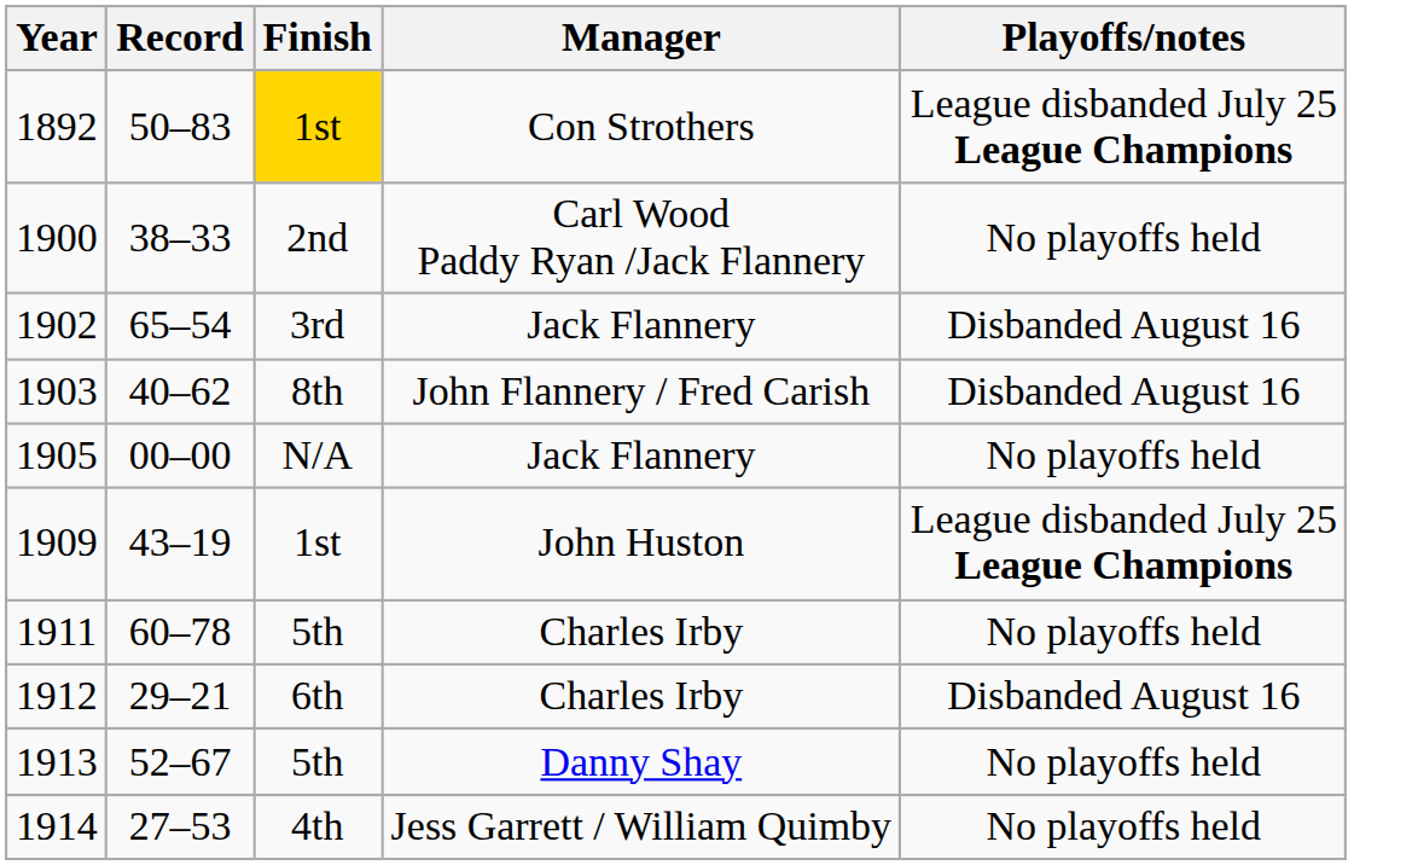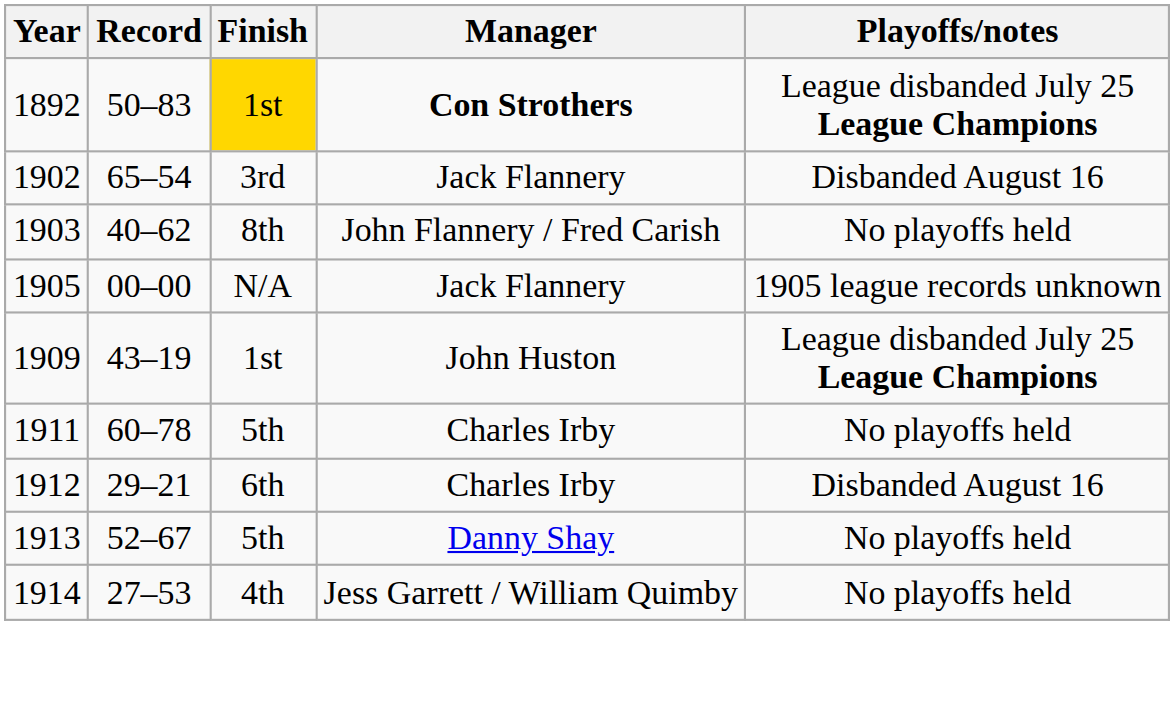1892 | Manager: normal -> bold
- row: 1900 | 38–33 | 2nd | Carl Wood Paddy Ryan /Jack Flannery | No playoffs held
1903 | Playoffs/notes: Disbanded August 16 -> No playoffs held
1905 | Playoffs/notes: No playoffs held -> 1905 league records unknown
